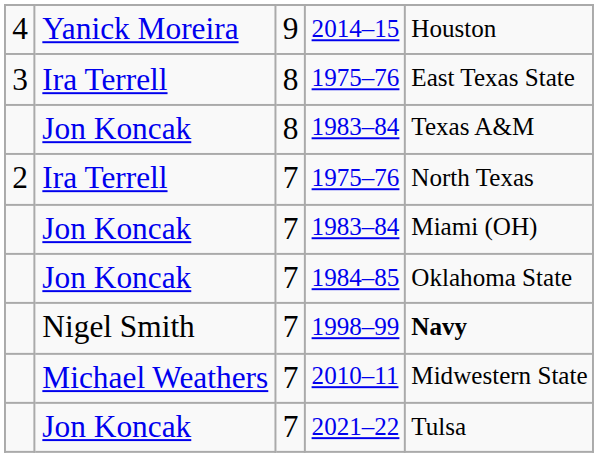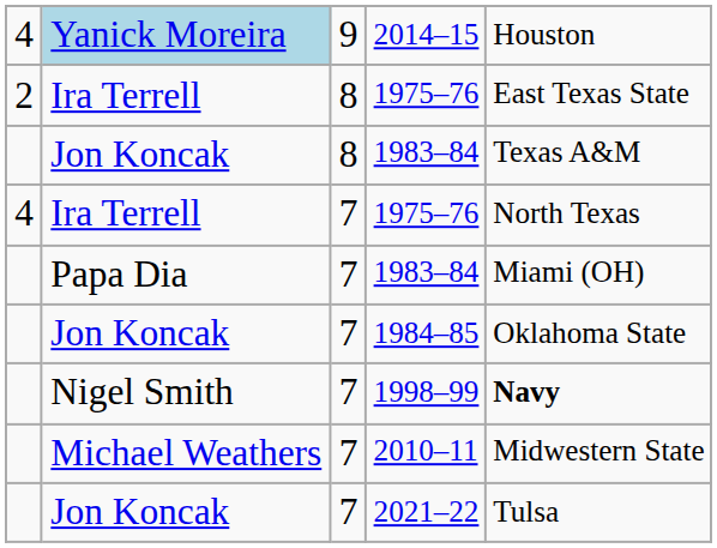2014–15 | column 2: no background -> lightblue background
8 / 1975–76 | column 1: 3 -> 2
7 / 1975–76 | column 1: 2 -> 4
7 / 1983–84 | column 2: Jon Koncak -> Papa Dia
